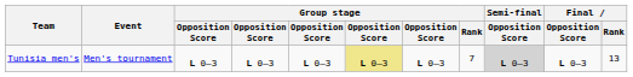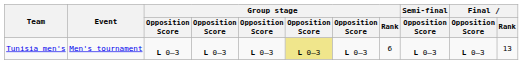Tunisia men's | Group stage / Rank: 7 -> 6
Tunisia men's | Semi-final / Opposition Score: lightgrey background -> no background
